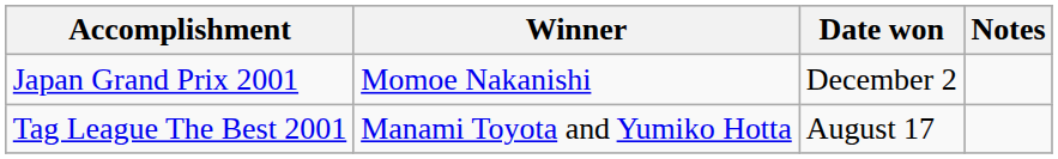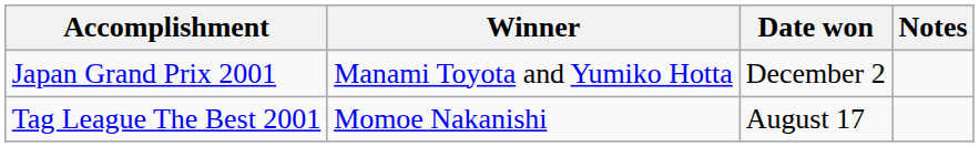Japan Grand Prix 2001 | Winner: Momoe Nakanishi -> Manami Toyota and Yumiko Hotta
Tag League The Best 2001 | Winner: Manami Toyota and Yumiko Hotta -> Momoe Nakanishi
